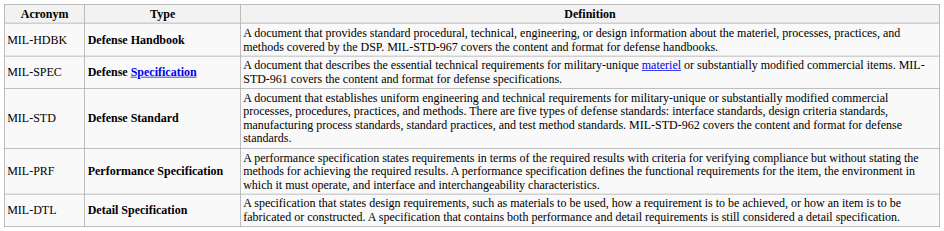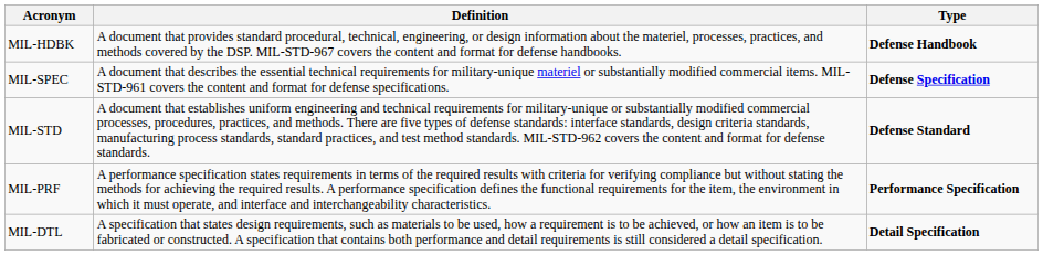columns swapped: Type <-> Definition
